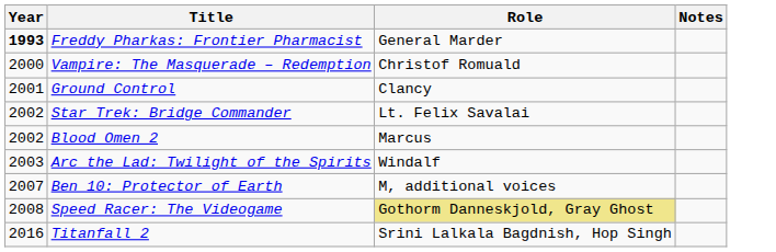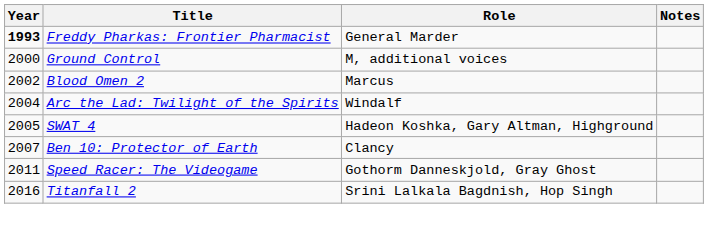- row: 2000 | Vampire: The Masquerade – Redemption | Christof Romuald
Ground Control | Year: 2001 -> 2000
Ground Control | Role: Clancy -> M, additional voices
- row: 2002 | Star Trek: Bridge Commander | Lt. Felix Savalai
Arc the Lad: Twilight of the Spirits | Year: 2003 -> 2004
+ row: 2005 | SWAT 4 | Hadeon Koshka, Gary Altman, Highground
Ben 10: Protector of Earth | Role: M, additional voices -> Clancy
Speed Racer: The Videogame | Year: 2008 -> 2011
Speed Racer: The Videogame | Role: khaki background -> no background
